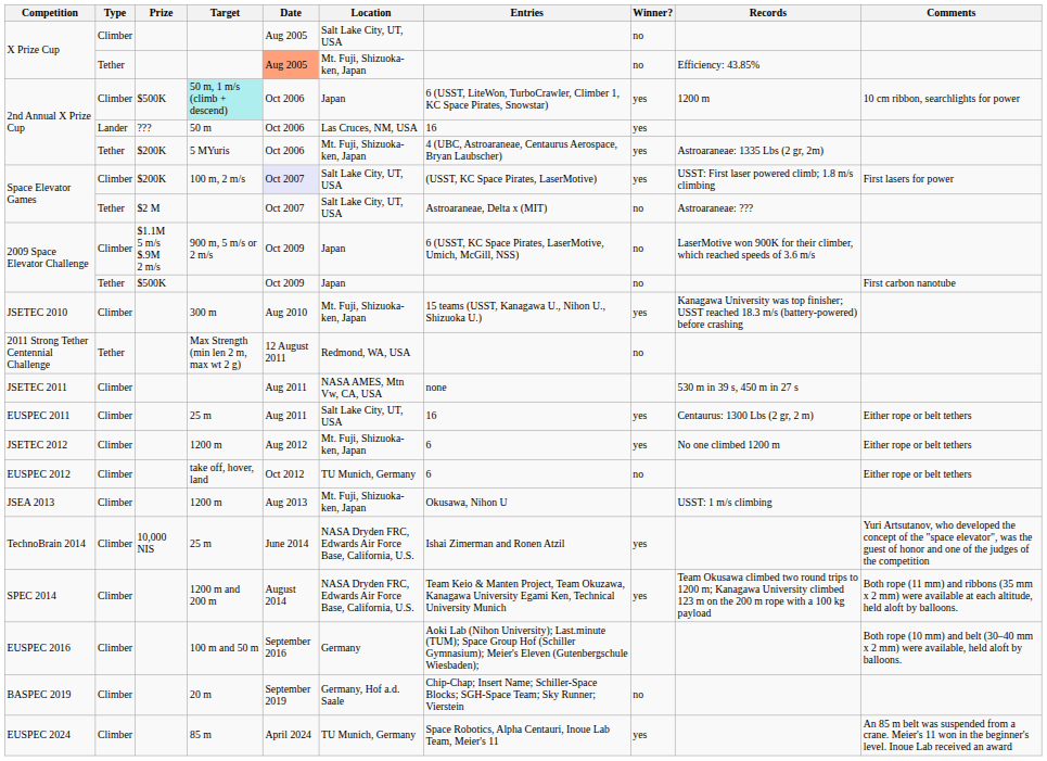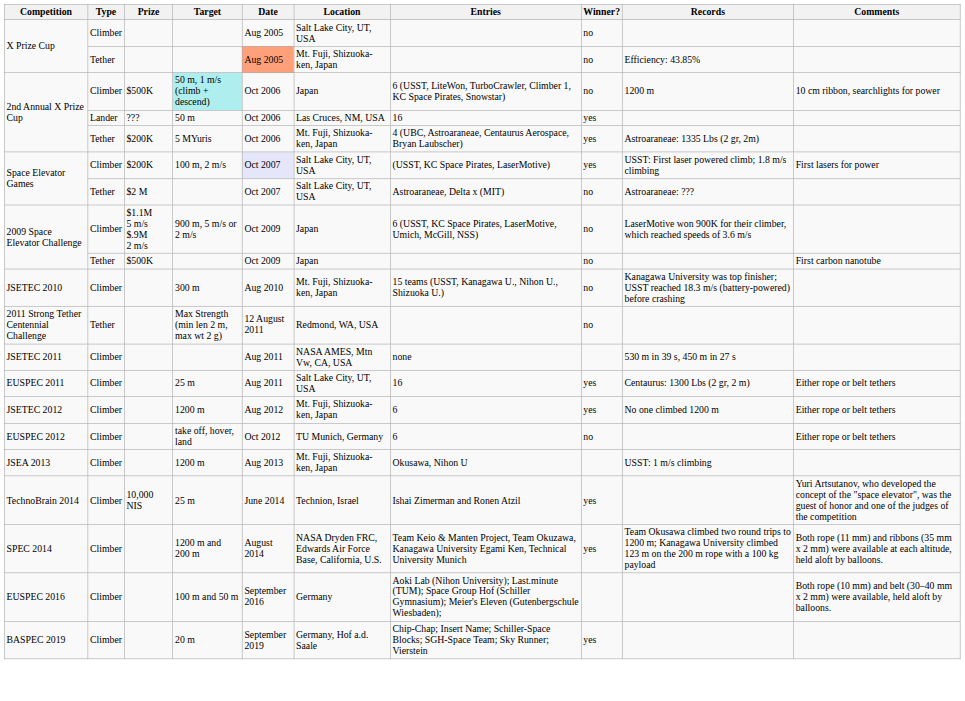2nd Annual X Prize Cup / Climber | Winner?: yes -> no
JSETEC 2010 | Winner?: yes -> no
TechnoBrain 2014 | Location: NASA Dryden FRC, Edwards Air Force Base, California, U.S. -> Technion, Israel
BASPEC 2019 | Winner?: no -> yes
- row: EUSPEC 2024 | Climber | 85 m | April 2024 | TU Munich, Germany | Space Robotics, Alpha Centauri, Inoue Lab Team, Meier's 11 | yes | An 85 m belt was suspended from a crane. Meier's 11 won in the beginner's level. Inoue Lab received an award
